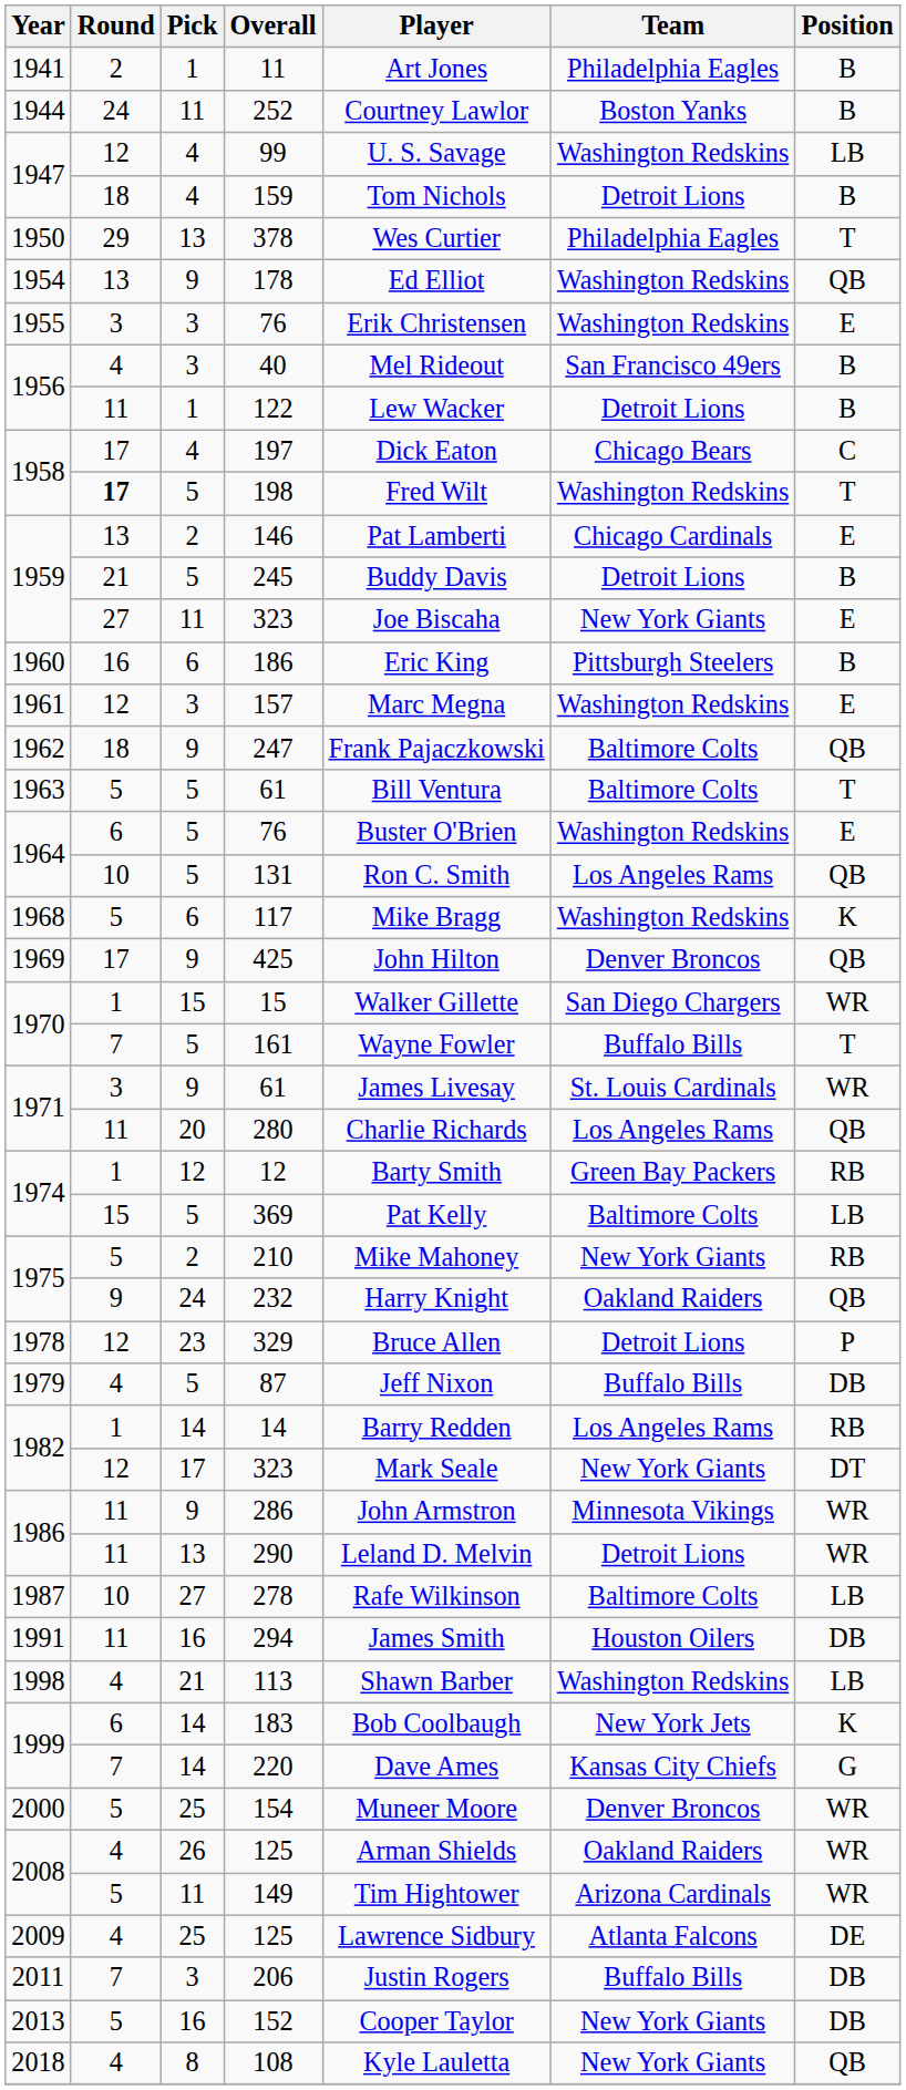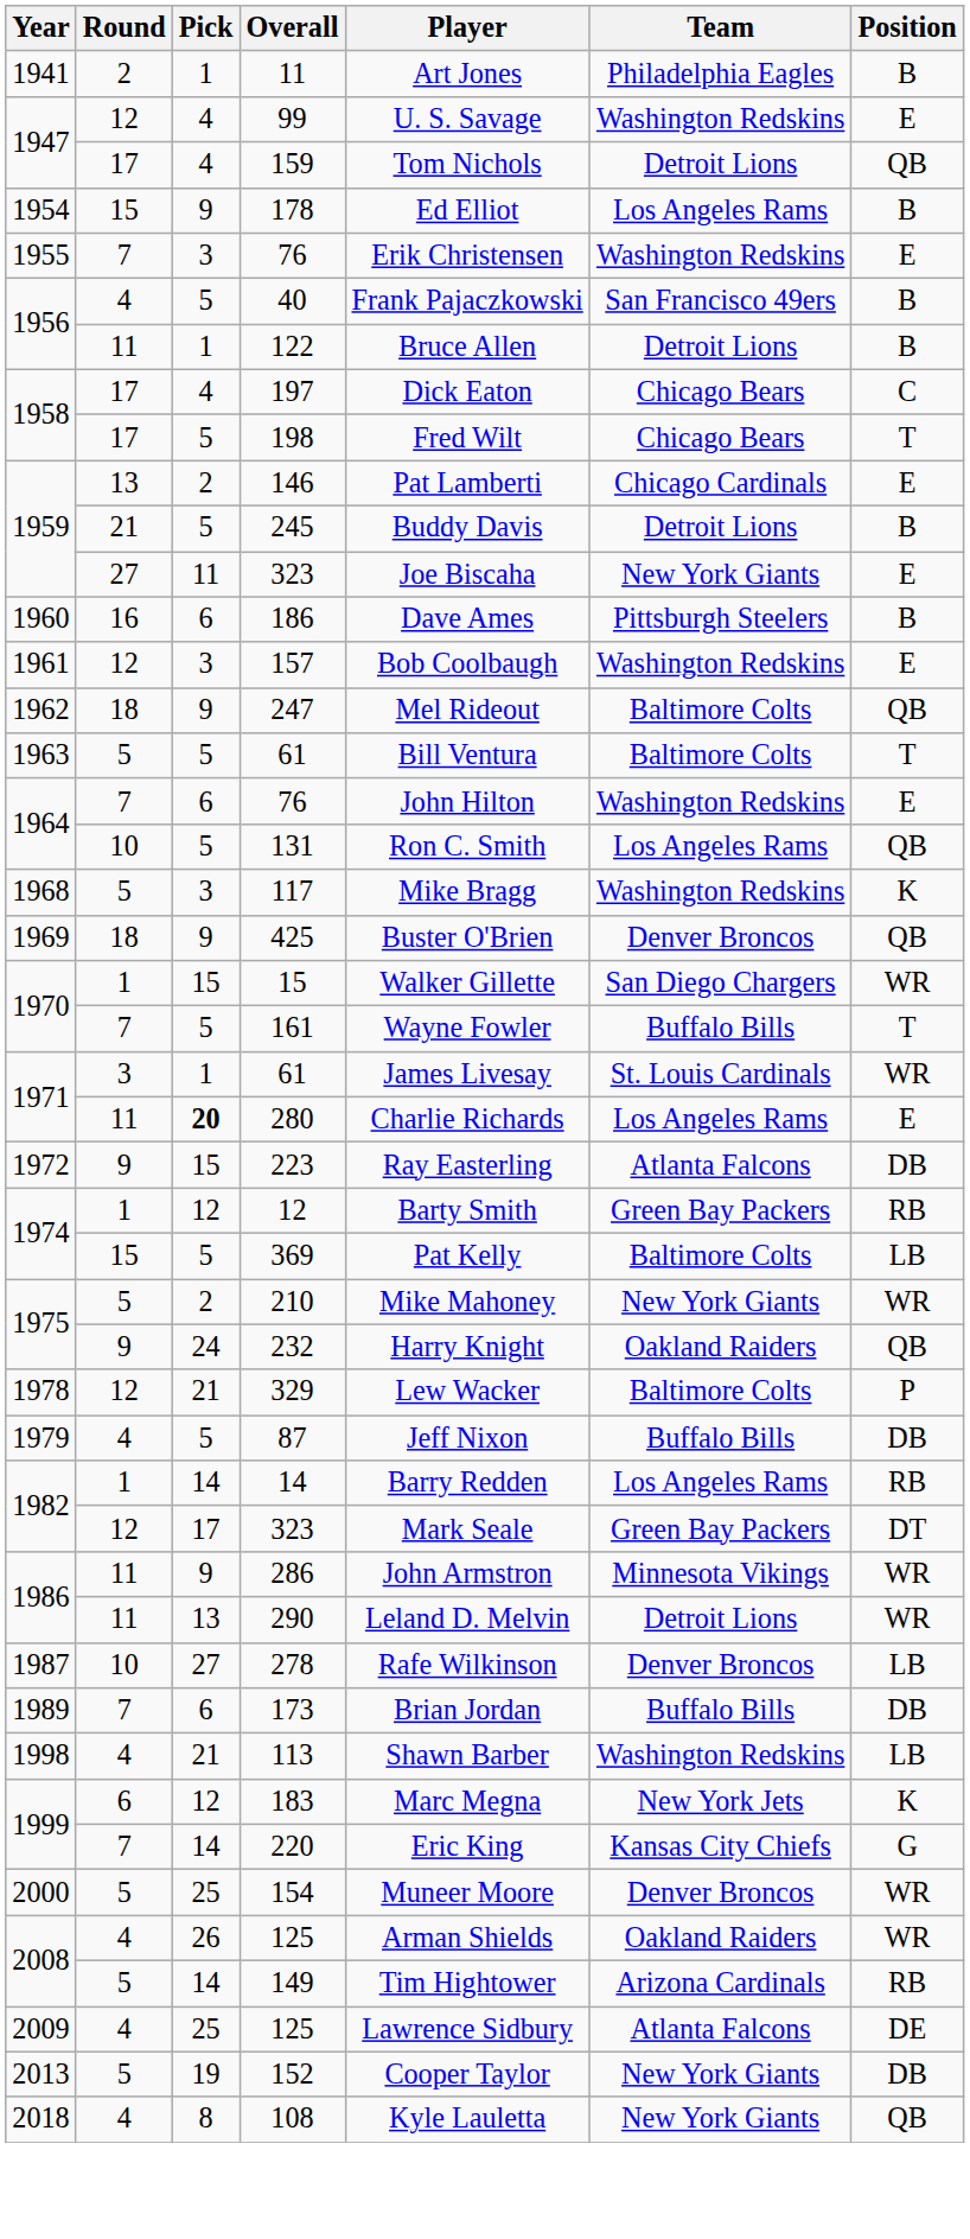- row: 1944 | 24 | 11 | 252 | Courtney Lawlor | Boston Yanks | B
99 | Position: LB -> E
159 | Round: 18 -> 17
159 | Position: B -> QB
- row: 1950 | 29 | 13 | 378 | Wes Curtier | Philadelphia Eagles | T
178 | Round: 13 -> 15
178 | Team: Washington Redskins -> Los Angeles Rams
178 | Position: QB -> B
1955 / 76 | Round: 3 -> 7
40 | Pick: 3 -> 5
40 | Player: Mel Rideout -> Frank Pajaczkowski
122 | Player: Lew Wacker -> Bruce Allen
198 | Round: bold -> normal
198 | Team: Washington Redskins -> Chicago Bears
186 | Player: Eric King -> Dave Ames
157 | Player: Marc Megna -> Bob Coolbaugh
247 | Player: Frank Pajaczkowski -> Mel Rideout
1964 / 76 | Round: 6 -> 7
1964 / 76 | Pick: 5 -> 6
1964 / 76 | Player: Buster O'Brien -> John Hilton
117 | Pick: 6 -> 3
425 | Round: 17 -> 18
425 | Player: John Hilton -> Buster O'Brien
1971 / 61 | Pick: 9 -> 1
280 | Pick: normal -> bold
280 | Position: QB -> E
+ row: 1972 | 9 | 15 | 223 | Ray Easterling | Atlanta Falcons | DB
210 | Position: RB -> WR
329 | Pick: 23 -> 21
329 | Player: Bruce Allen -> Lew Wacker
329 | Team: Detroit Lions -> Baltimore Colts
1982 / 323 | Team: New York Giants -> Green Bay Packers
278 | Team: Baltimore Colts -> Denver Broncos
+ row: 1989 | 7 | 6 | 173 | Brian Jordan | Buffalo Bills | DB
- row: 1991 | 11 | 16 | 294 | James Smith | Houston Oilers | DB
183 | Pick: 14 -> 12
183 | Player: Bob Coolbaugh -> Marc Megna
220 | Player: Dave Ames -> Eric King
149 | Pick: 11 -> 14
149 | Position: WR -> RB
- row: 2011 | 7 | 3 | 206 | Justin Rogers | Buffalo Bills | DB
152 | Pick: 16 -> 19
